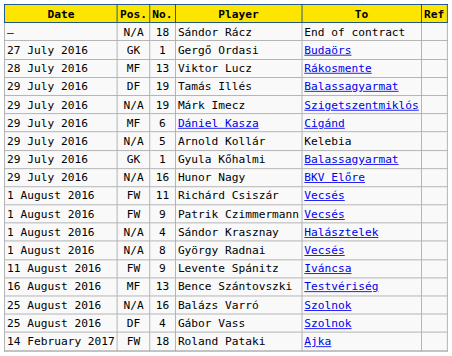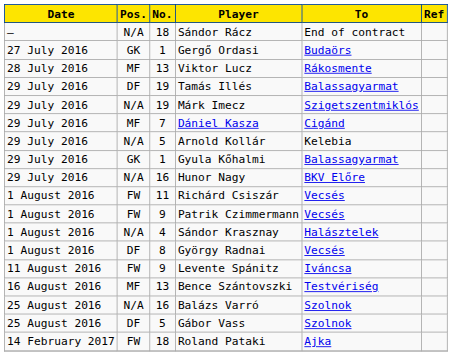Dániel Kasza | No.: 6 -> 7
György Radnai | Pos.: N/A -> DF
Gábor Vass | No.: 4 -> 5
